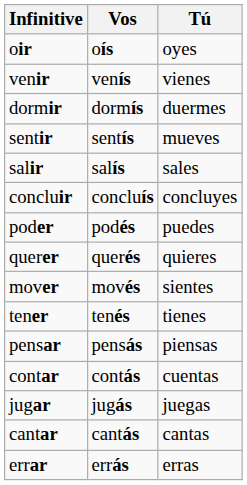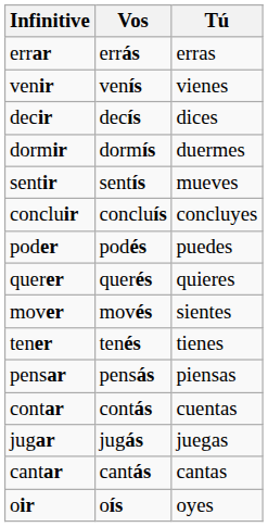rows swapped: oir <-> errar
+ row: decir | decís | dices
- row: salir | salís | sales
